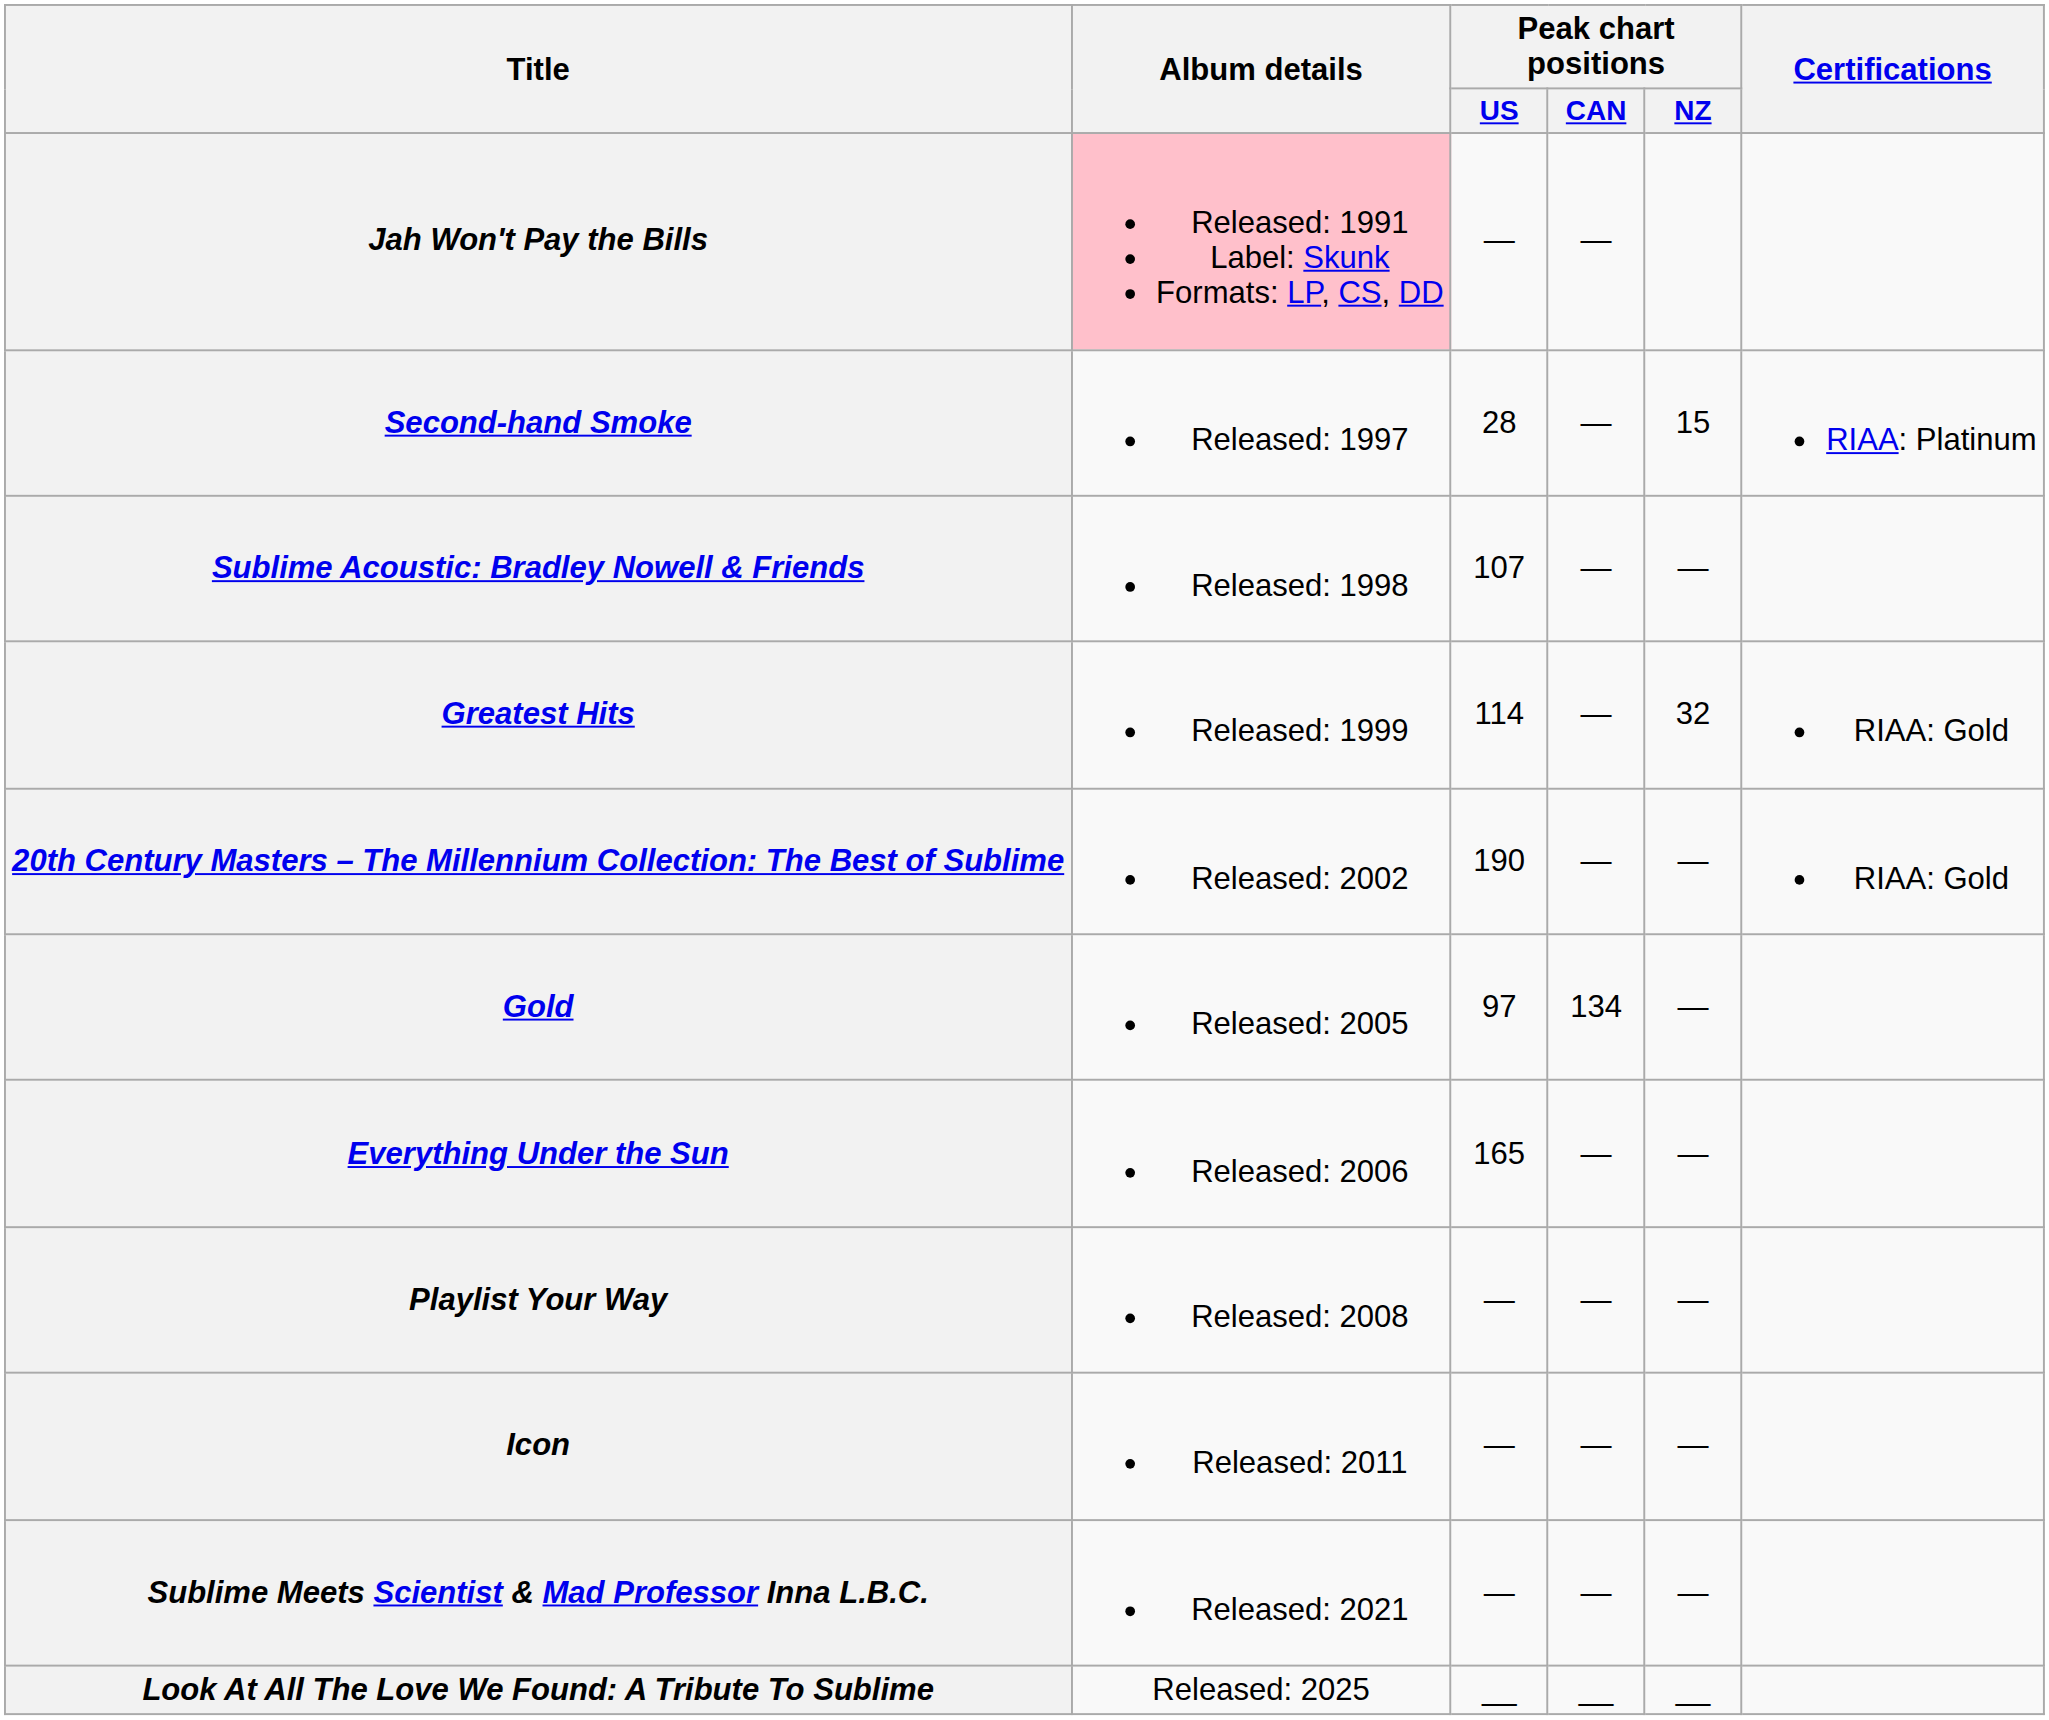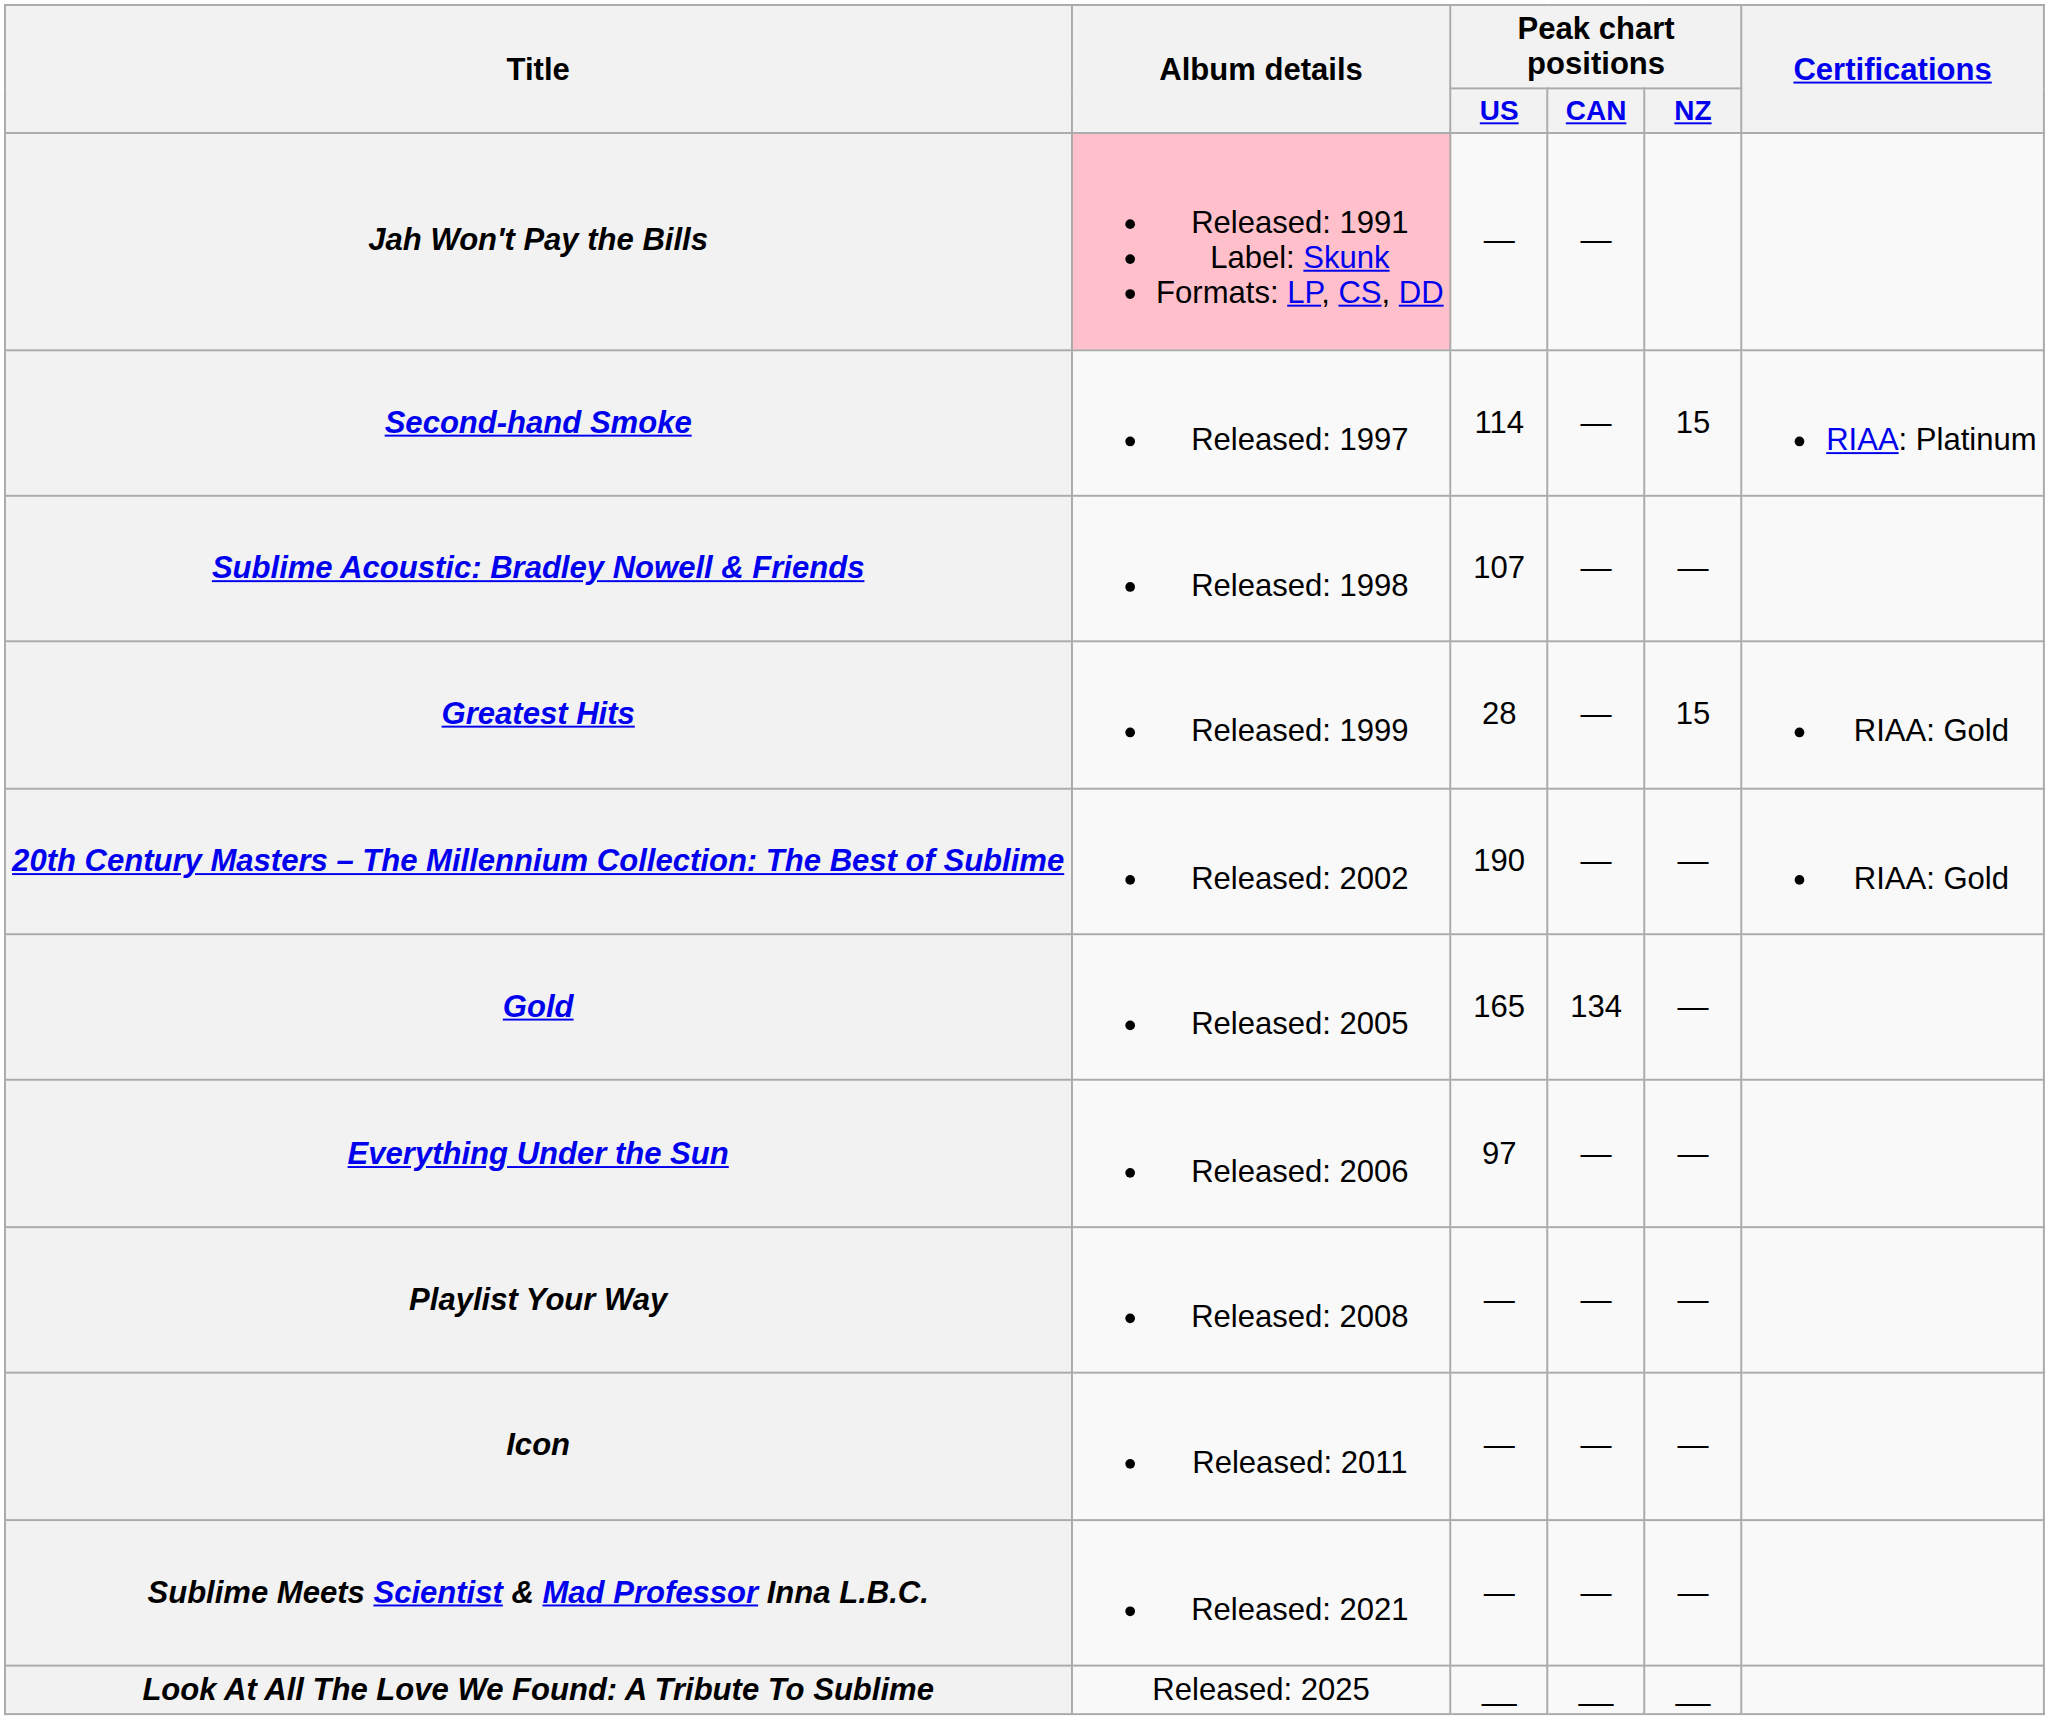Second-hand Smoke | Peak chart positions / US: 28 -> 114
Greatest Hits | Peak chart positions / US: 114 -> 28
Greatest Hits | Peak chart positions / NZ: 32 -> 15
Gold | Peak chart positions / US: 97 -> 165
Everything Under the Sun | Peak chart positions / US: 165 -> 97
